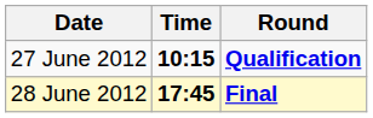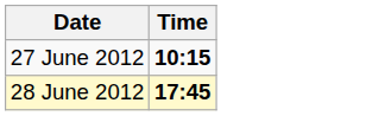- column: Round | Qualification | Final
